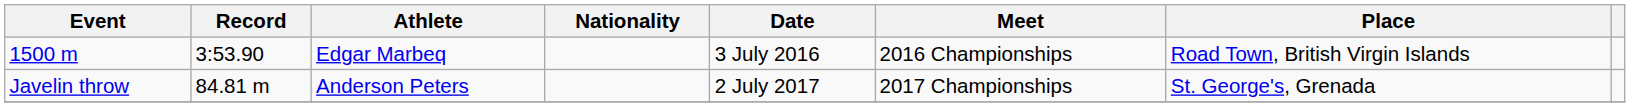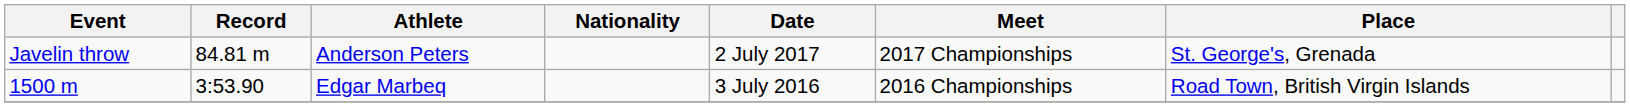rows swapped: 1500 m <-> Javelin throw
